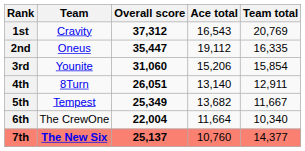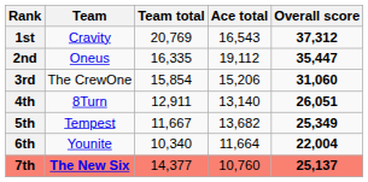columns swapped: Team total <-> Overall score
3rd | Team: Younite -> The CrewOne
6th | Team: The CrewOne -> Younite
